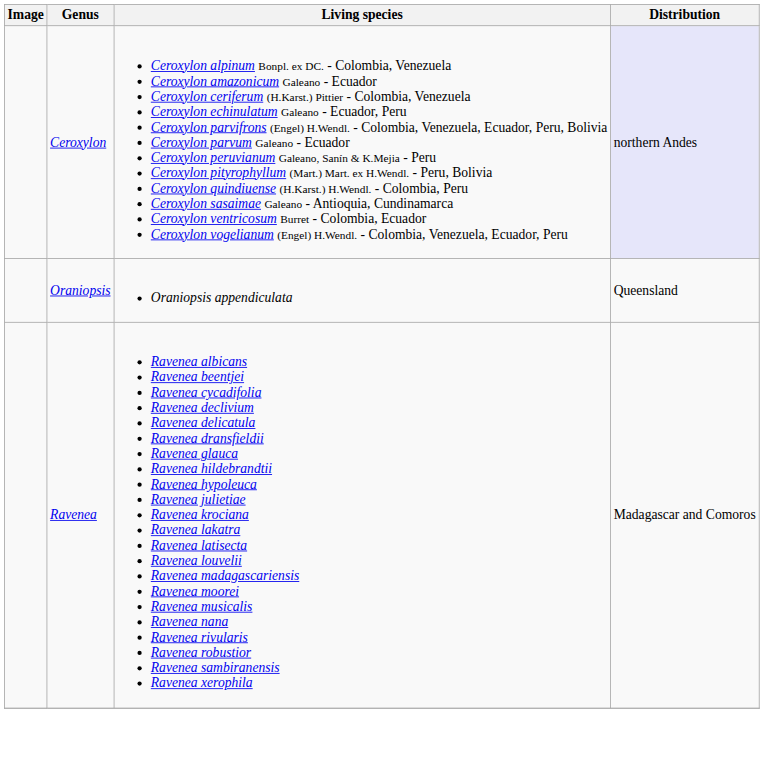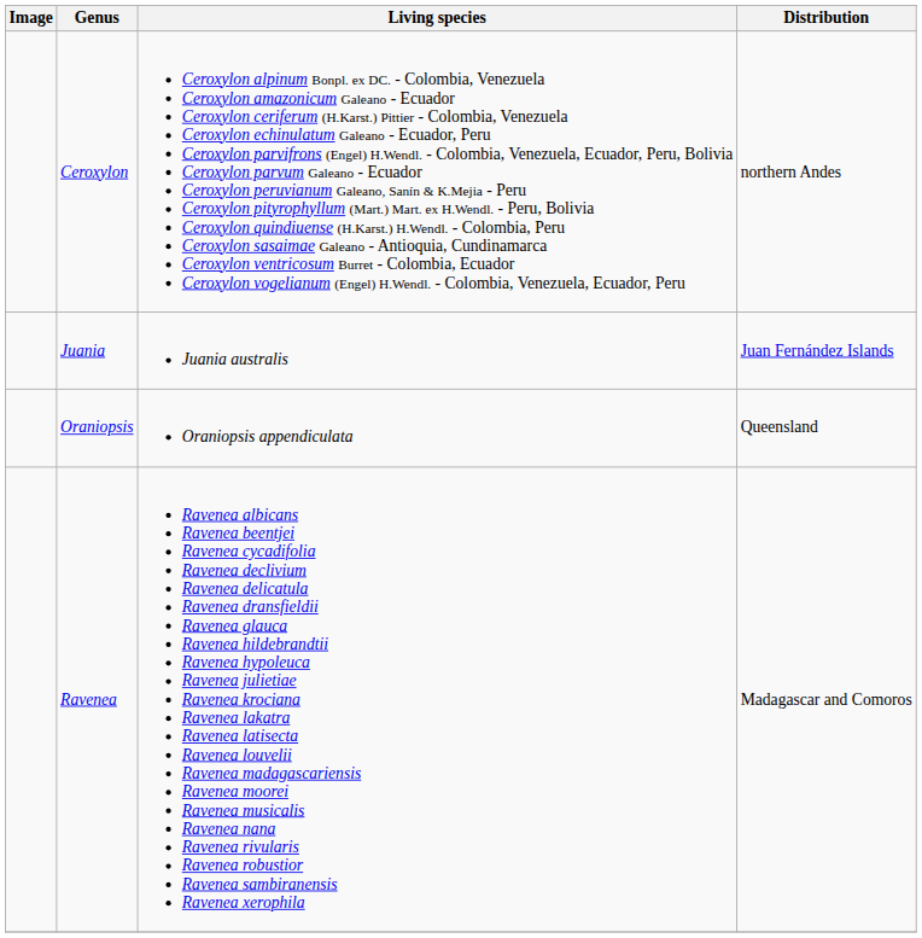Ceroxylon | Distribution: lavender background -> no background
+ row: Juania | Juania australis | Juan Fernández Islands
